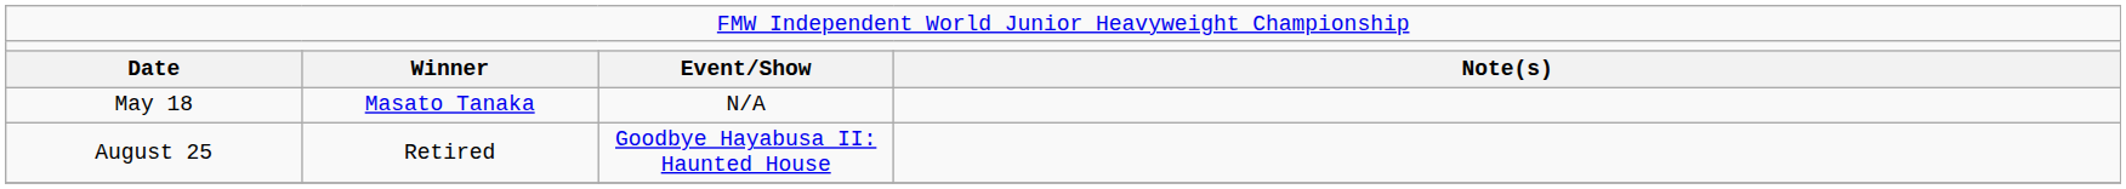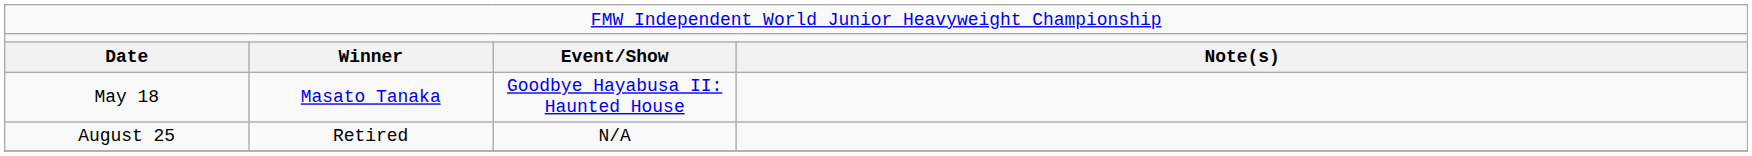May 18 | column 3: N/A -> Goodbye Hayabusa II: Haunted House
August 25 | column 3: Goodbye Hayabusa II: Haunted House -> N/A
